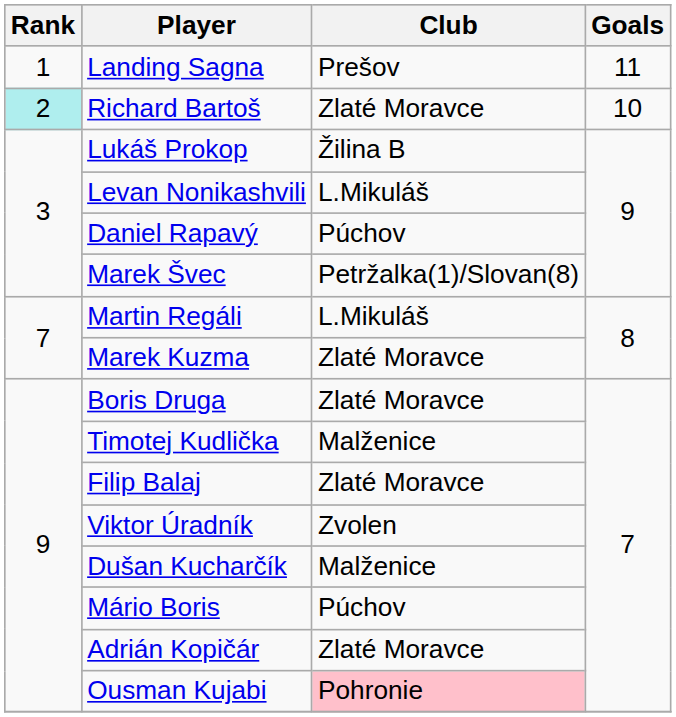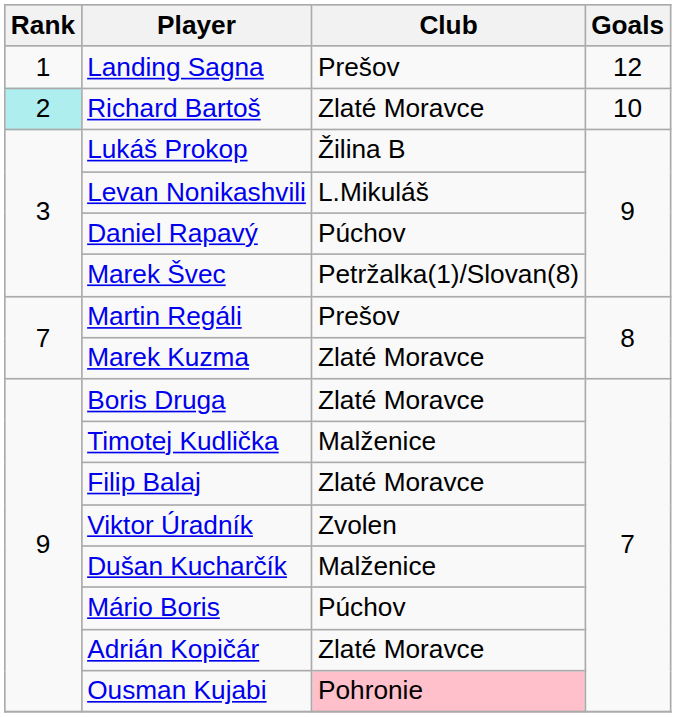Landing Sagna | Goals: 11 -> 12
Martin Regáli | Club: L.Mikuláš -> Prešov
